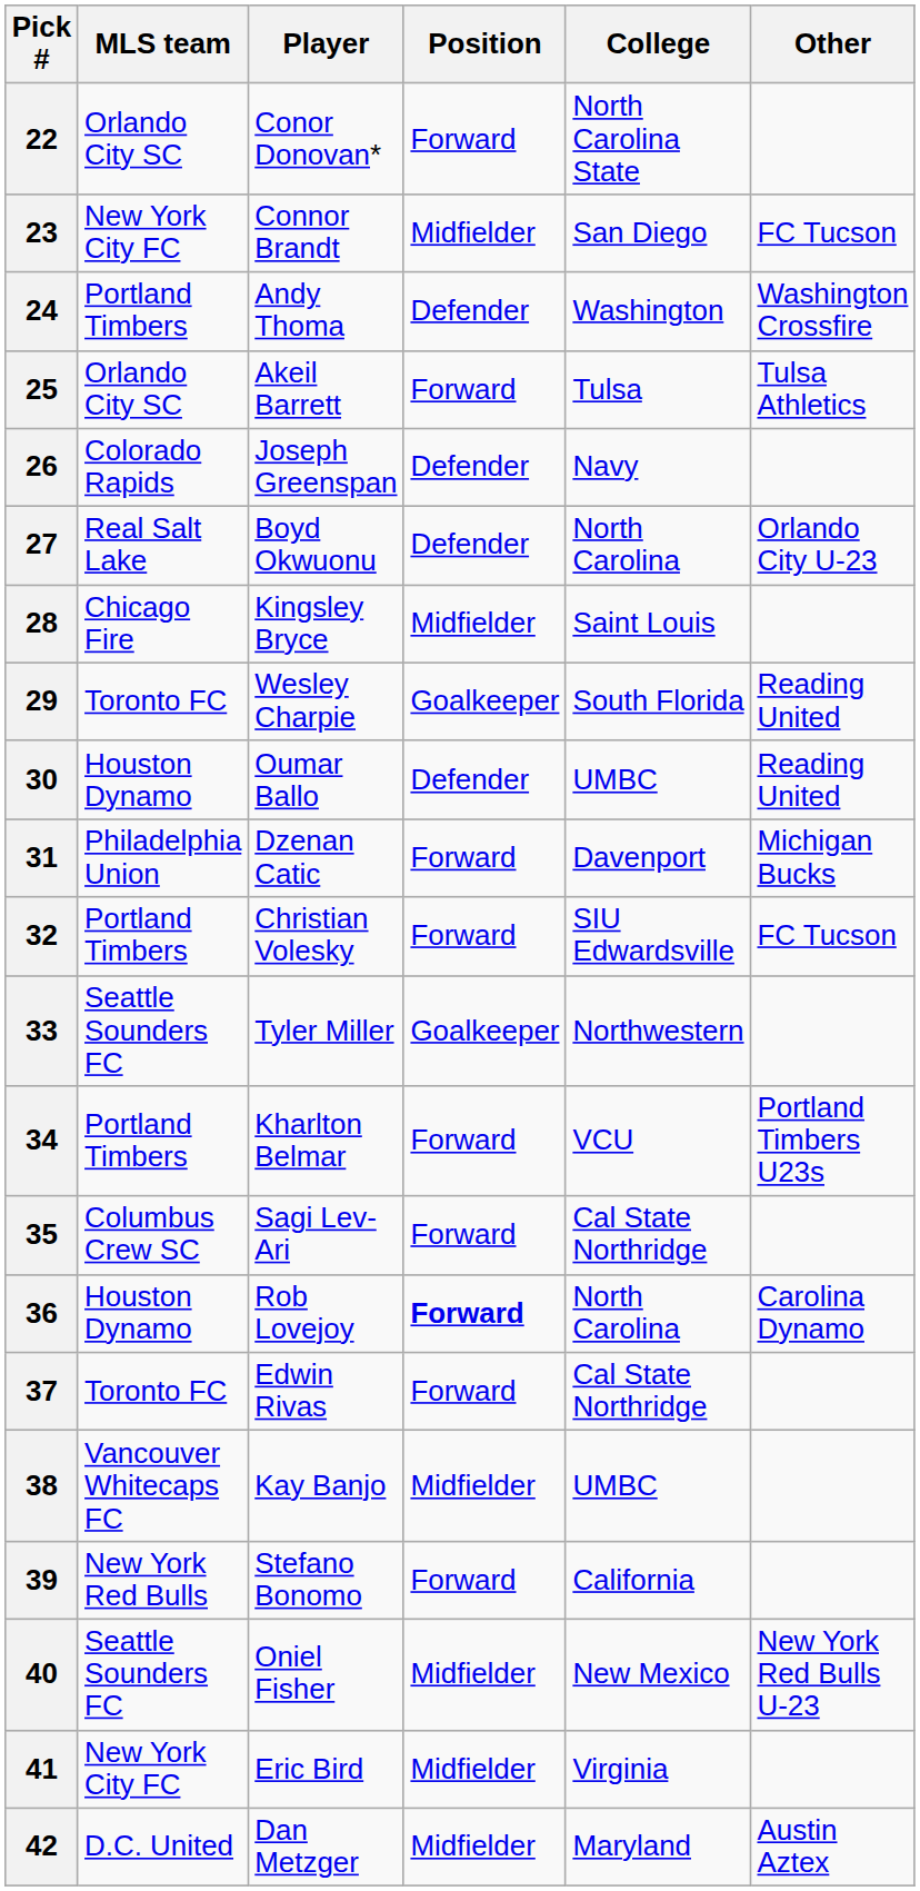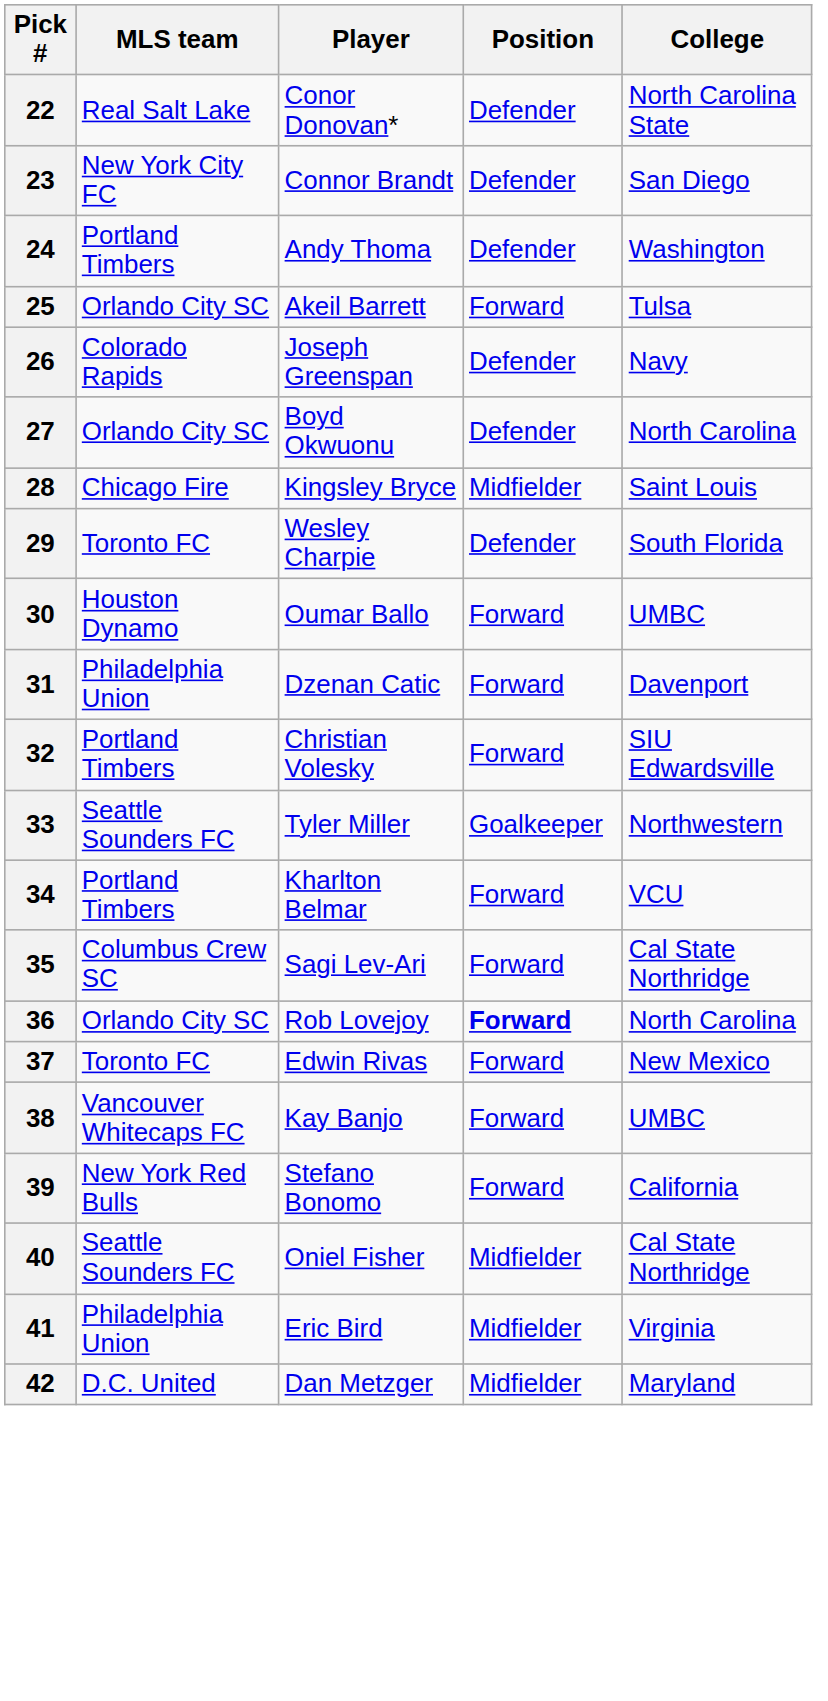- column: Other | FC Tucson | Washington Crossfire | Tulsa Athletics | Orlando City U-23 | Reading United | Reading United | Michigan Bucks | FC Tucson | Portland Timbers U23s | Carolina Dynamo | New York Red Bulls U-23 | Austin Aztex
22 | MLS team: Orlando City SC -> Real Salt Lake
22 | Position: Forward -> Defender
23 | Position: Midfielder -> Defender
27 | MLS team: Real Salt Lake -> Orlando City SC
29 | Position: Goalkeeper -> Defender
30 | Position: Defender -> Forward
36 | MLS team: Houston Dynamo -> Orlando City SC
37 | College: Cal State Northridge -> New Mexico
38 | Position: Midfielder -> Forward
40 | College: New Mexico -> Cal State Northridge
41 | MLS team: New York City FC -> Philadelphia Union
